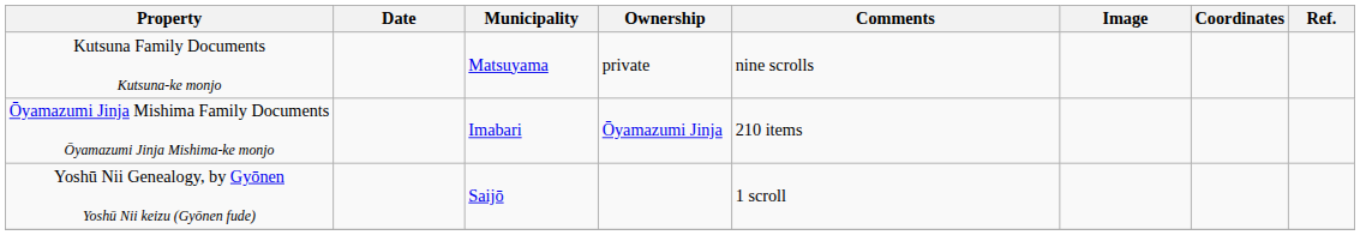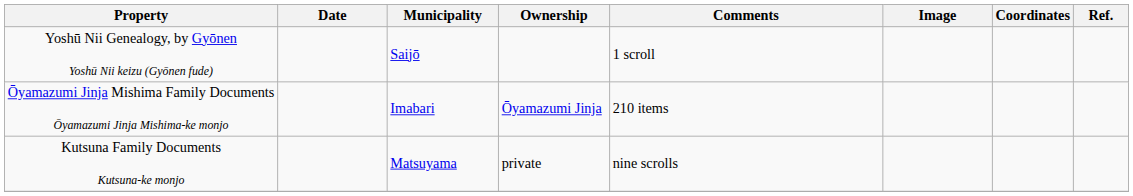rows swapped: Kutsuna Family Documents Kutsuna-ke monjo <-> Yoshū Nii Genealogy, by Gyōnen Yoshū Nii keizu (Gyōnen fude)
